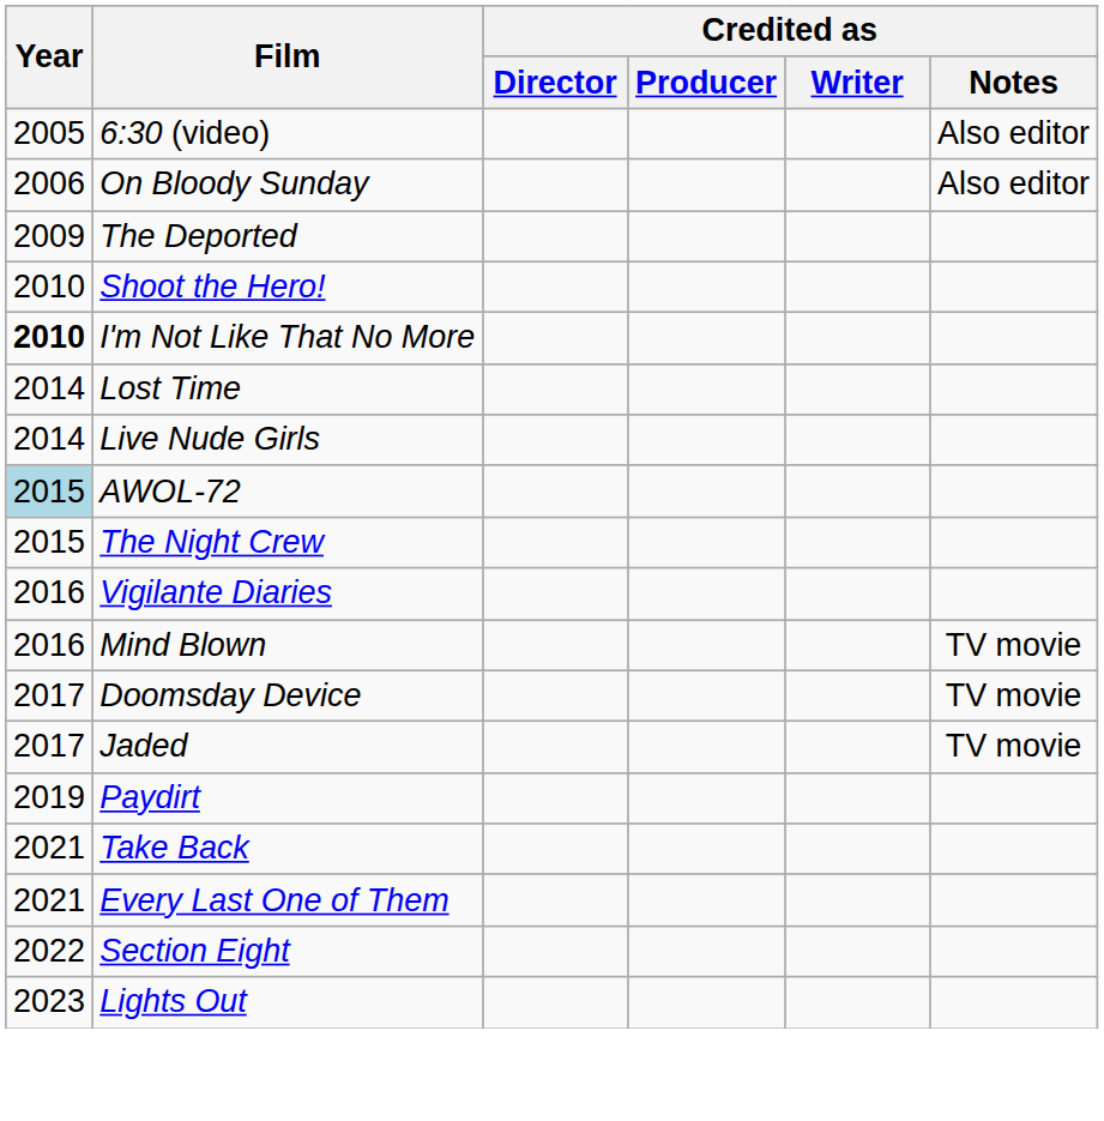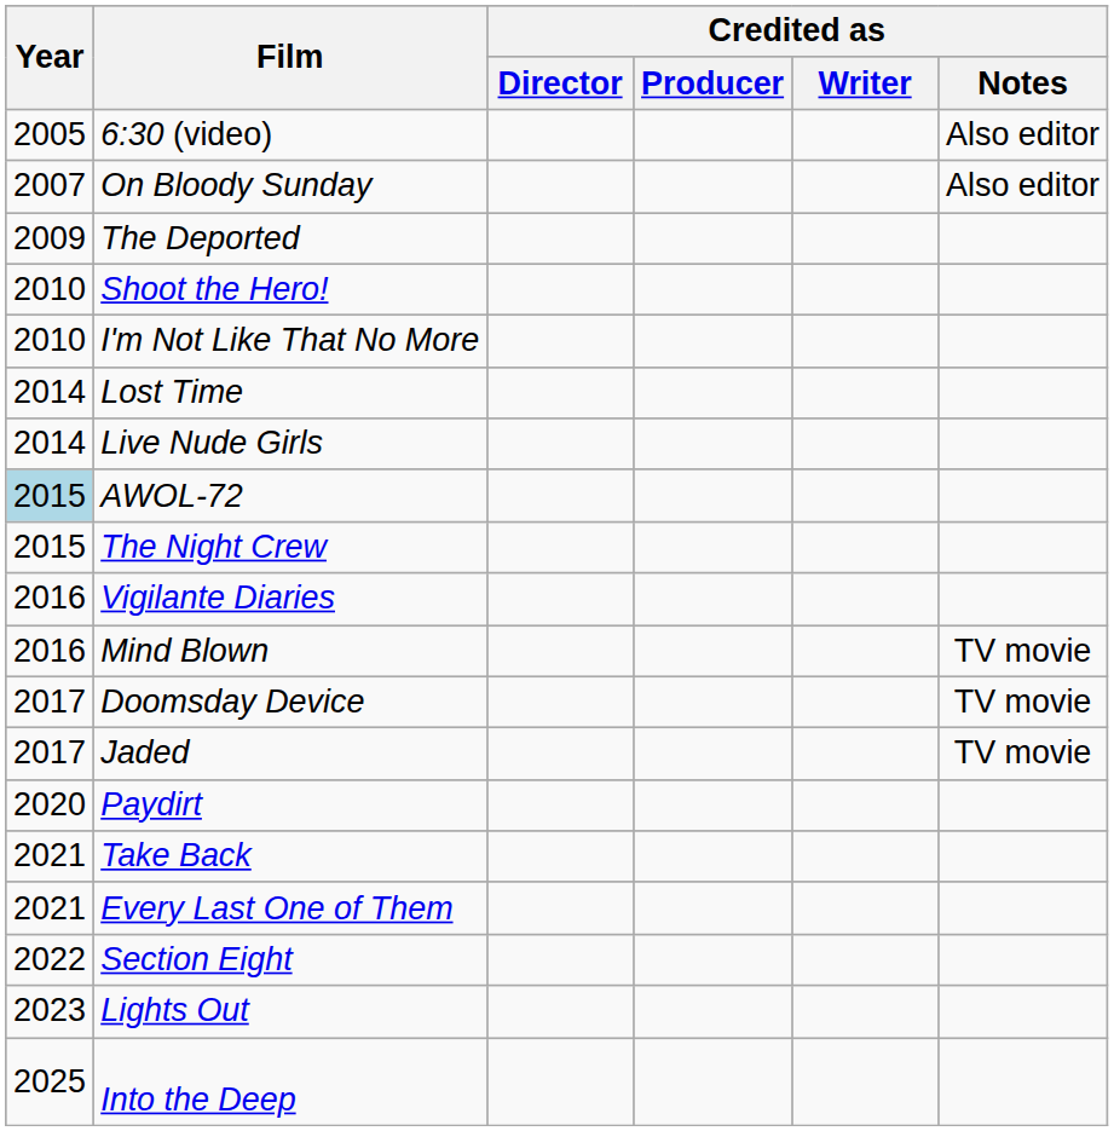On Bloody Sunday | Year: 2006 -> 2007
I'm Not Like That No More | Year: bold -> normal
Paydirt | Year: 2019 -> 2020
+ row: 2025 | Into the Deep
